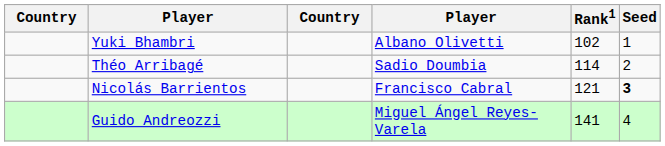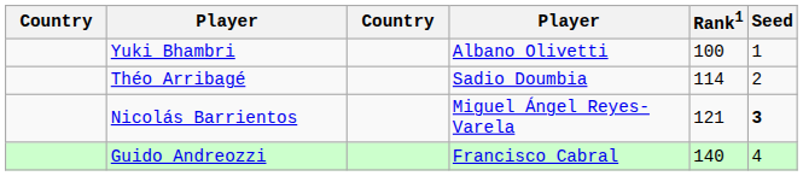Yuki Bhambri | Rank1: 102 -> 100
Nicolás Barrientos | column 4: Francisco Cabral -> Miguel Ángel Reyes-Varela
Guido Andreozzi | column 4: Miguel Ángel Reyes-Varela -> Francisco Cabral
Guido Andreozzi | Rank1: 141 -> 140
